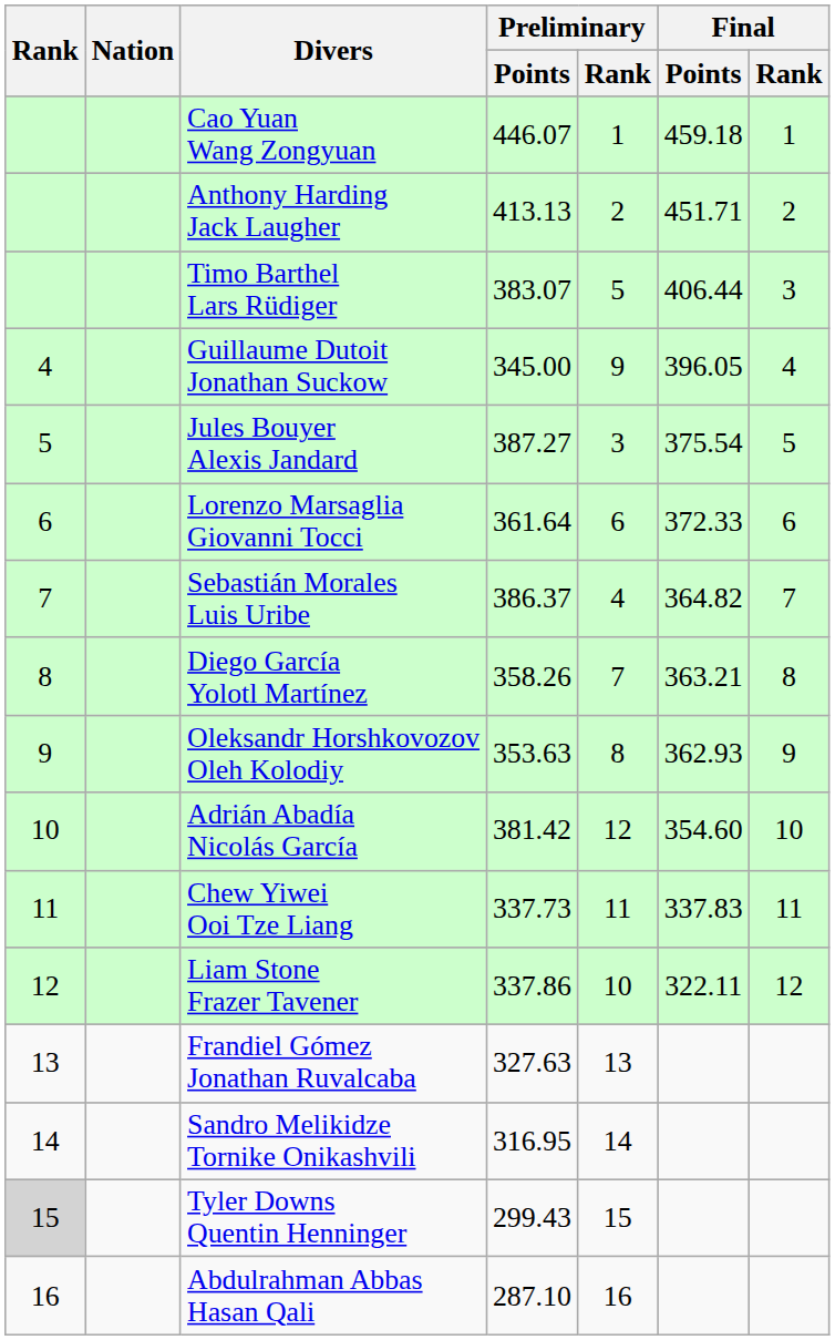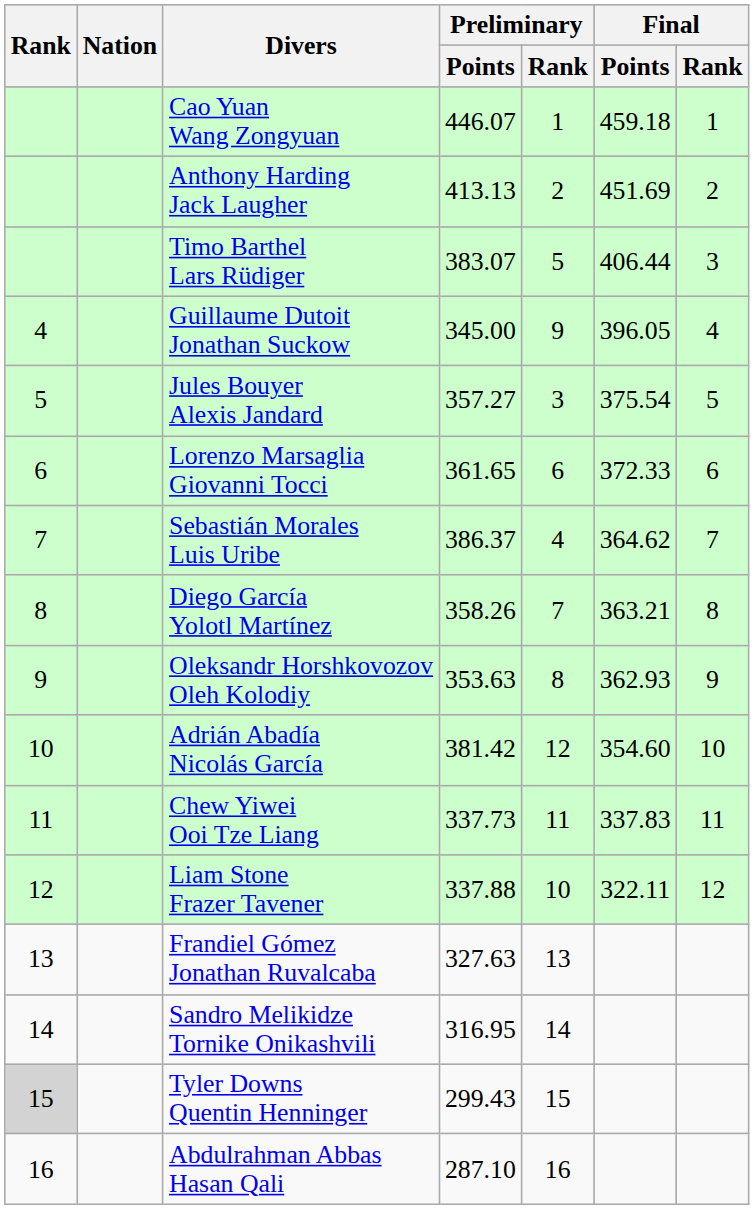Anthony Harding Jack Laugher | Final / Points: 451.71 -> 451.69
Jules Bouyer Alexis Jandard | Preliminary / Points: 387.27 -> 357.27
Lorenzo Marsaglia Giovanni Tocci | Preliminary / Points: 361.64 -> 361.65
Sebastián Morales Luis Uribe | Final / Points: 364.82 -> 364.62
Liam Stone Frazer Tavener | Preliminary / Points: 337.86 -> 337.88
